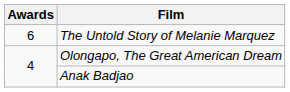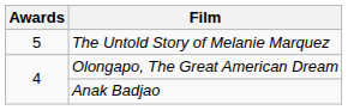The Untold Story of Melanie Marquez | Awards: 6 -> 5
